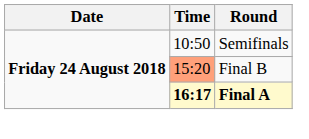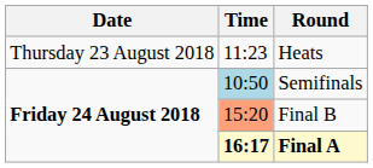+ row: Thursday 23 August 2018 | 11:23 | Heats
Semifinals | Time: no background -> lightblue background
